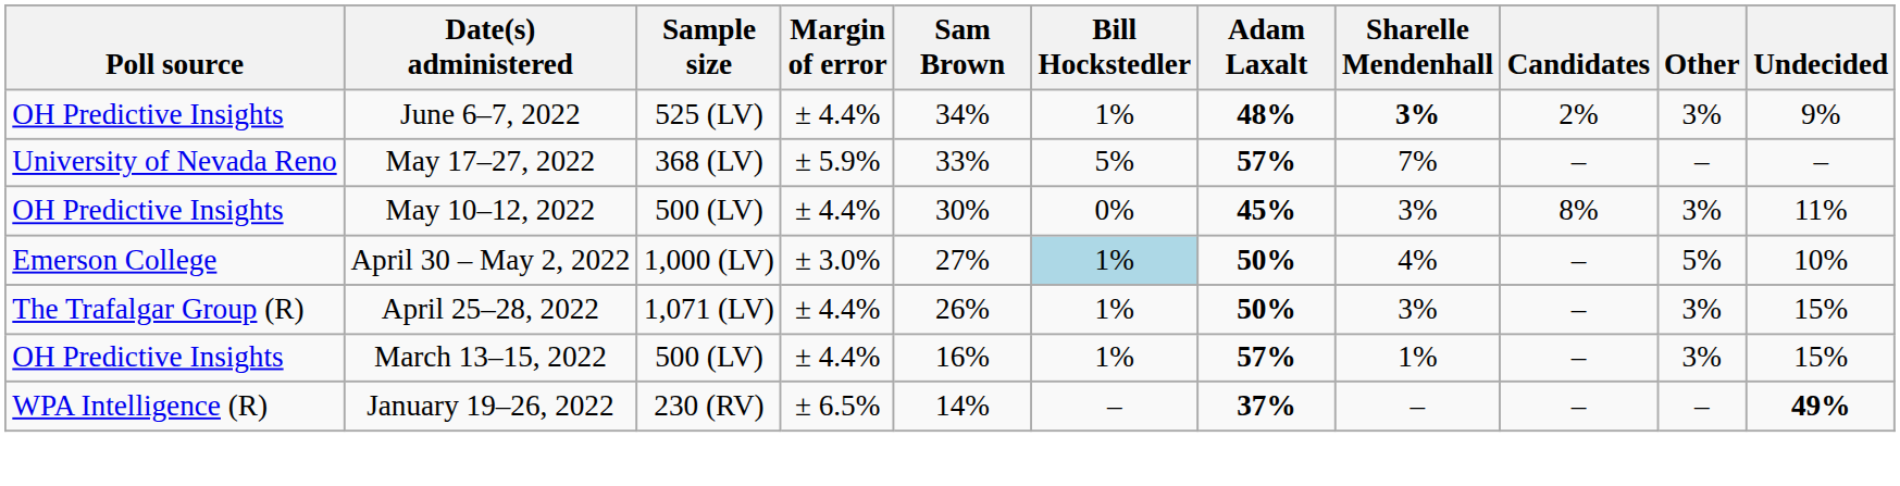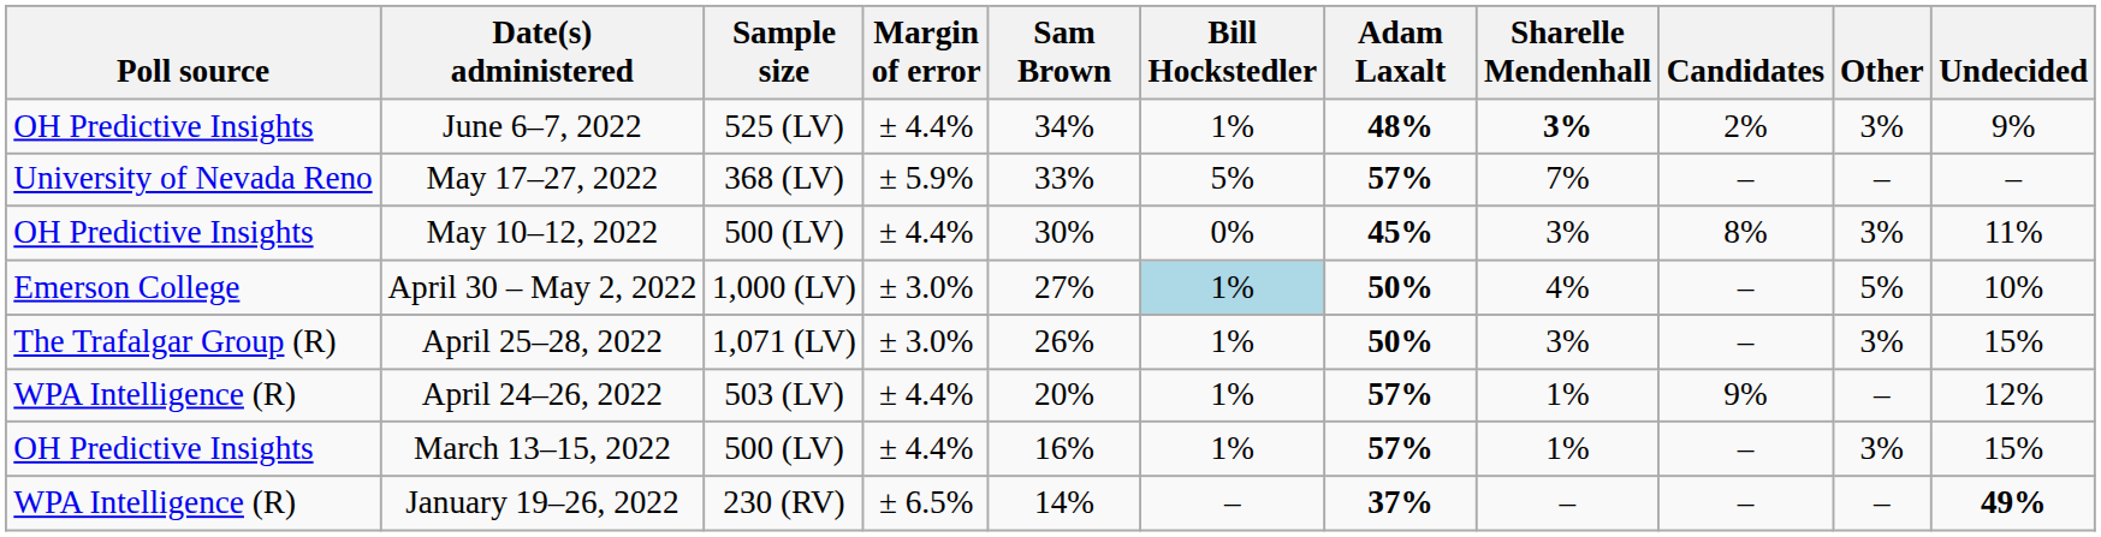April 25–28, 2022 | Margin of error: ± 4.4% -> ± 3.0%
+ row: WPA Intelligence (R) | April 24–26, 2022 | 503 (LV) | ± 4.4% | 20% | 1% | 57% | 1% | 9% | – | 12%
